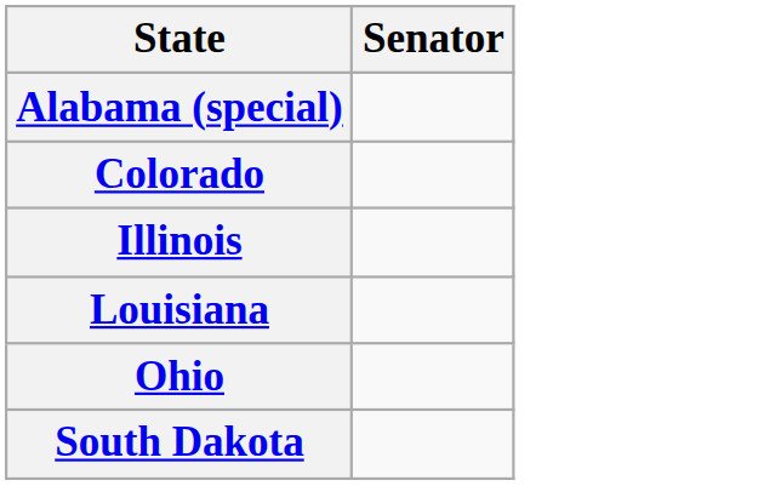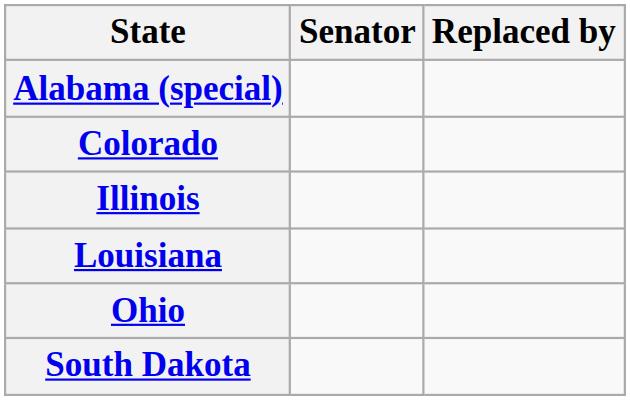+ column: Replaced by
